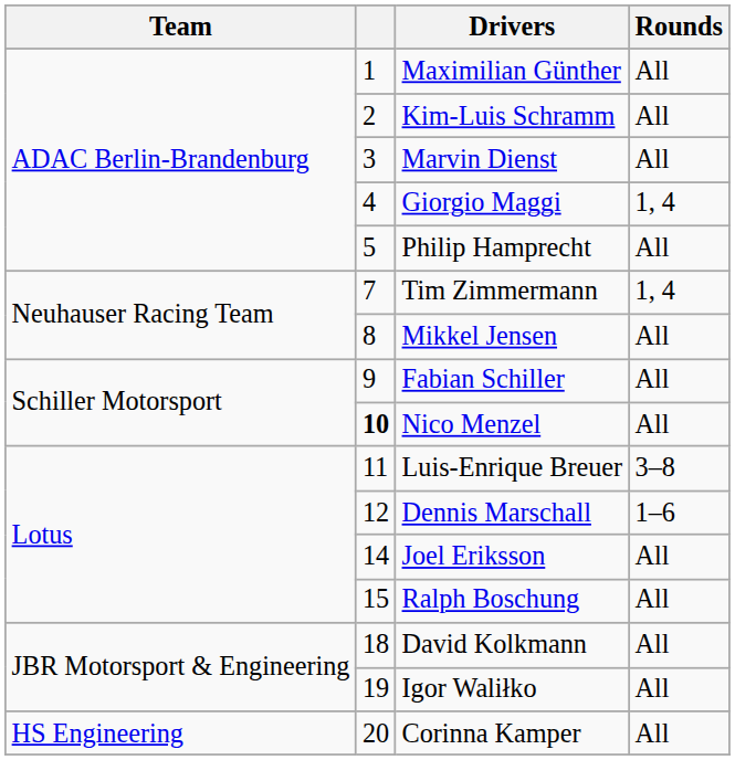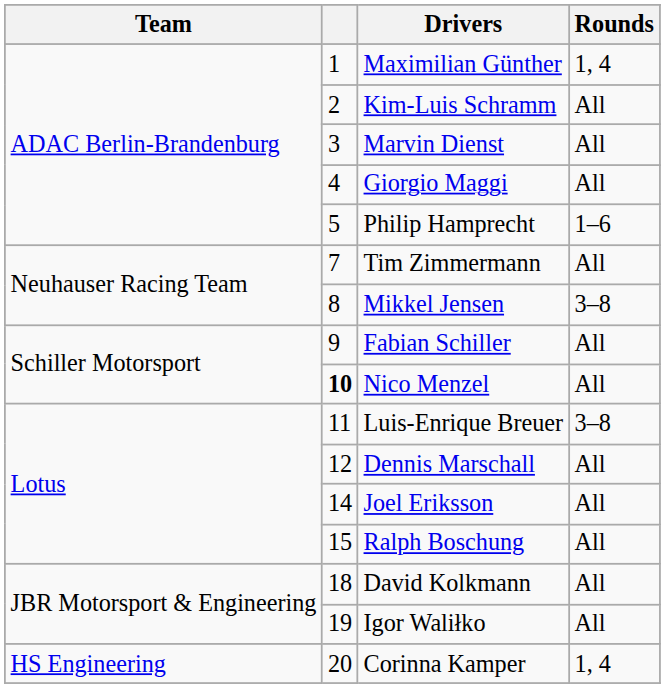Maximilian Günther | Rounds: All -> 1, 4
Giorgio Maggi | Rounds: 1, 4 -> All
Philip Hamprecht | Rounds: All -> 1–6
Tim Zimmermann | Rounds: 1, 4 -> All
Mikkel Jensen | Rounds: All -> 3–8
Dennis Marschall | Rounds: 1–6 -> All
Corinna Kamper | Rounds: All -> 1, 4
